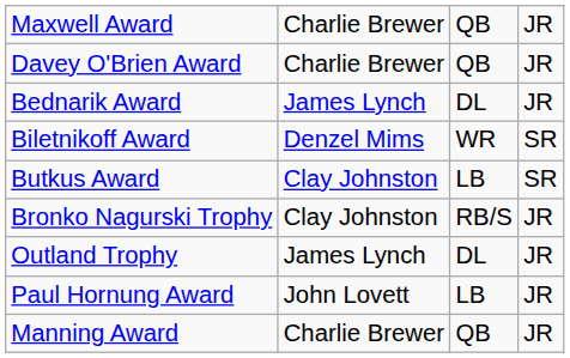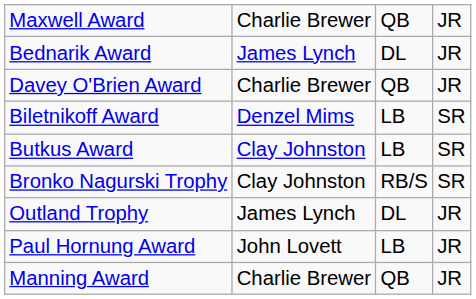rows swapped: Bednarik Award <-> Davey O'Brien Award
Biletnikoff Award | column 3: WR -> LB
Bronko Nagurski Trophy | column 4: JR -> SR
